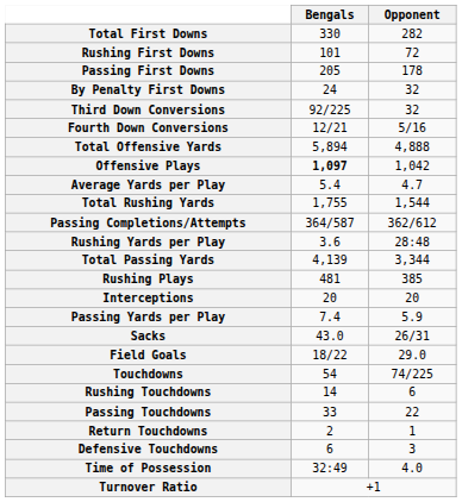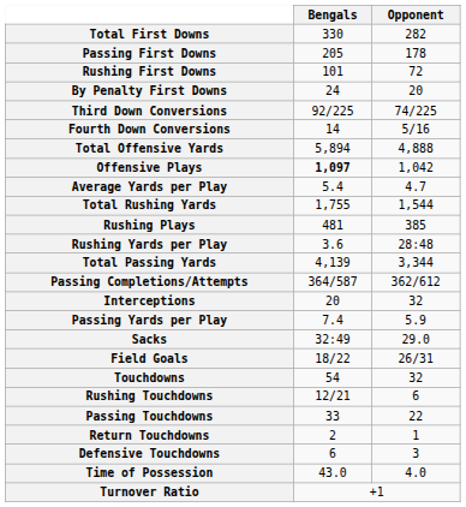rows swapped: Rushing First Downs <-> Passing First Downs
By Penalty First Downs | Opponent: 32 -> 20
Third Down Conversions | Opponent: 32 -> 74/225
Fourth Down Conversions | Bengals: 12/21 -> 14
rows swapped: Rushing Plays <-> Passing Completions/Attempts
Interceptions | Opponent: 20 -> 32
Sacks | Bengals: 43.0 -> 32:49
Sacks | Opponent: 26/31 -> 29.0
Field Goals | Opponent: 29.0 -> 26/31
Touchdowns | Opponent: 74/225 -> 32
Rushing Touchdowns | Bengals: 14 -> 12/21
Time of Possession | Bengals: 32:49 -> 43.0
